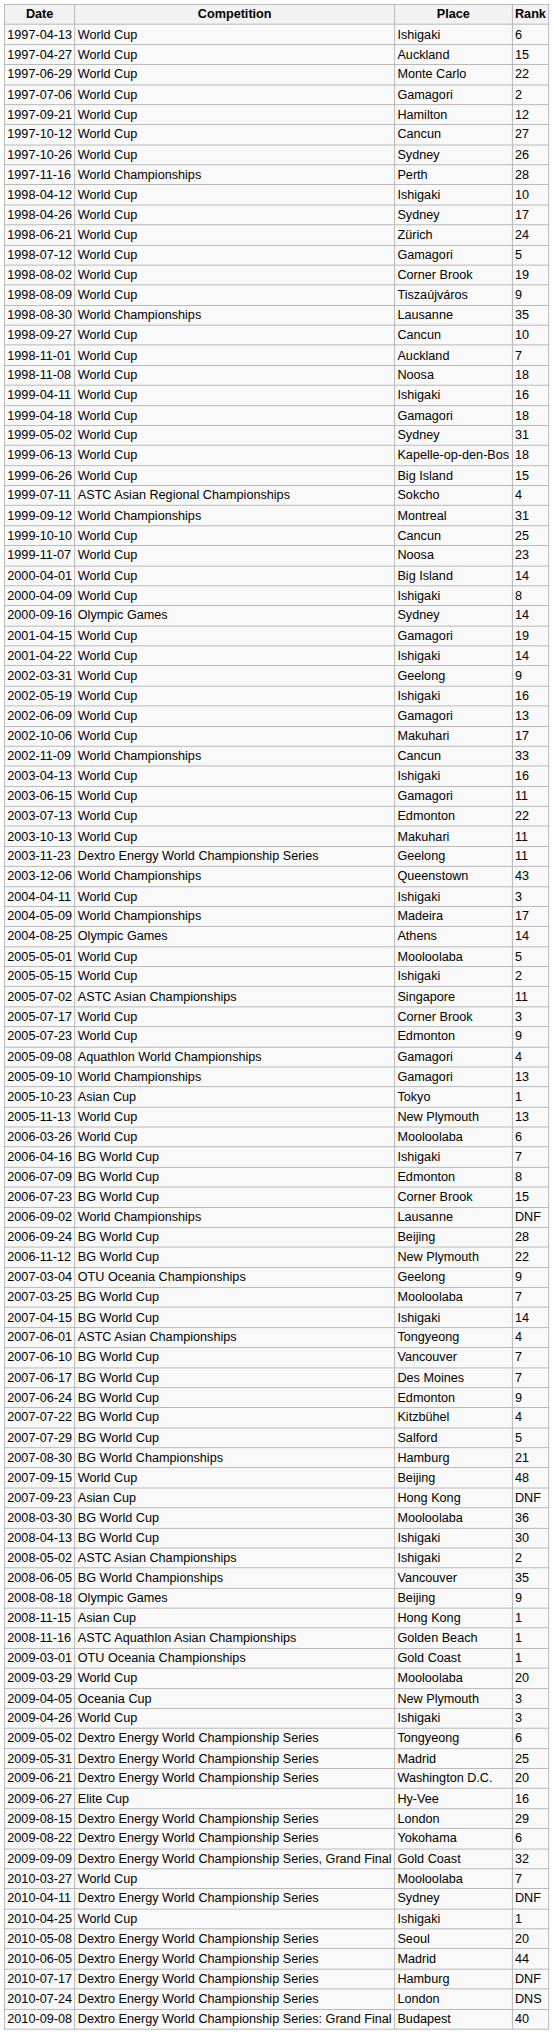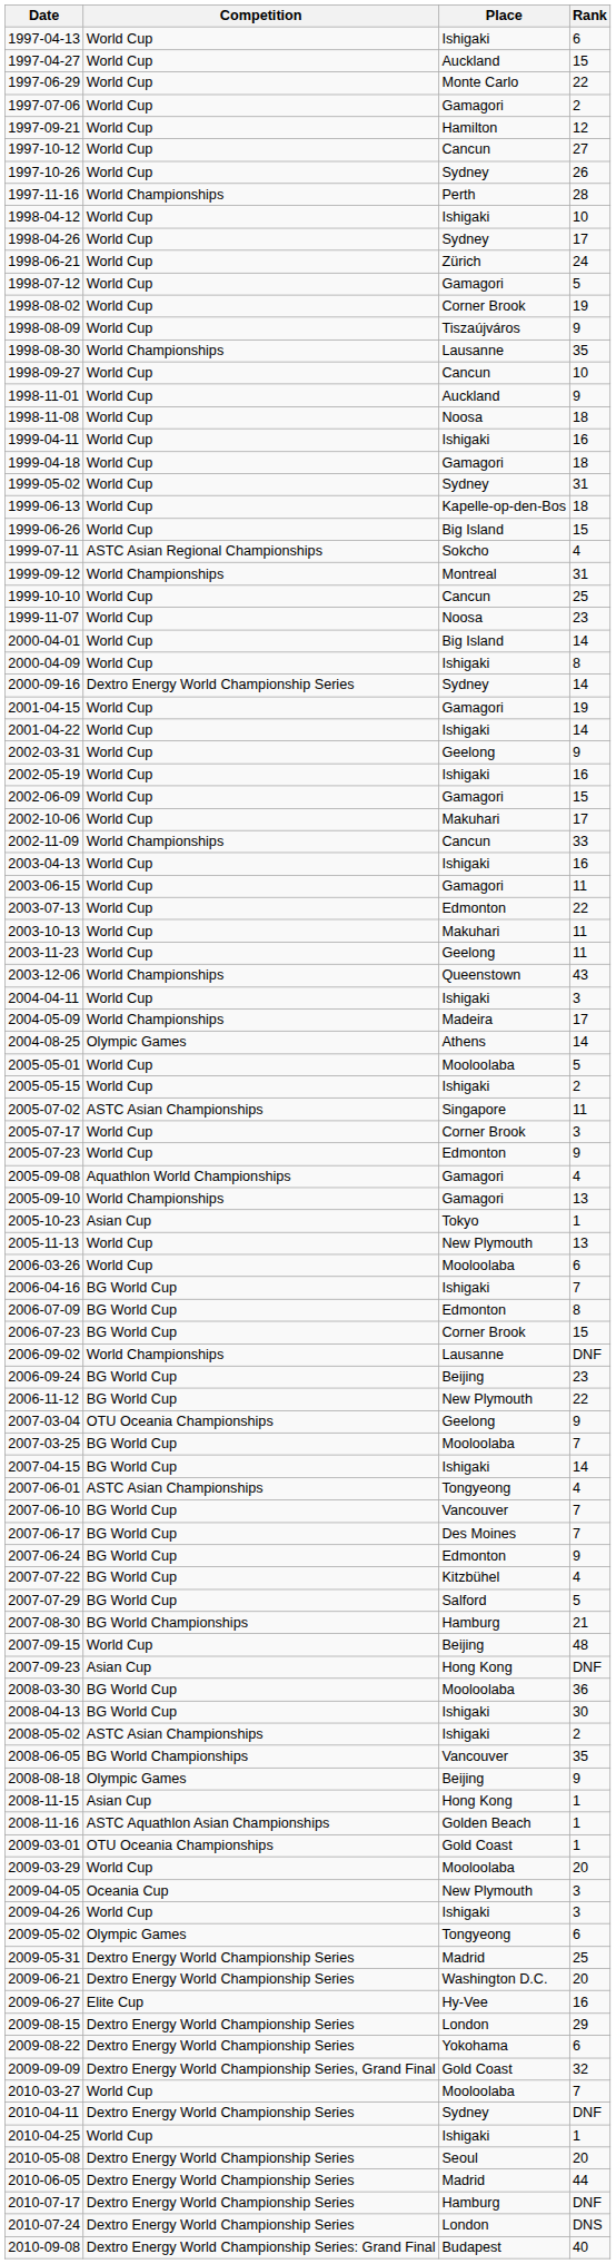1998-11-01 | Rank: 7 -> 9
2000-09-16 | Competition: Olympic Games -> Dextro Energy World Championship Series
2002-06-09 | Rank: 13 -> 15
2003-11-23 | Competition: Dextro Energy World Championship Series -> World Cup
2006-09-24 | Rank: 28 -> 23
2009-05-02 | Competition: Dextro Energy World Championship Series -> Olympic Games
